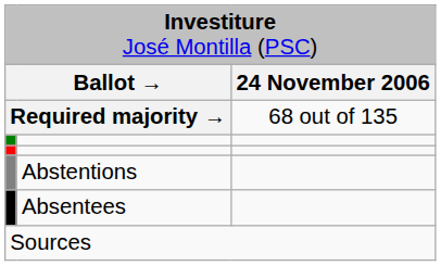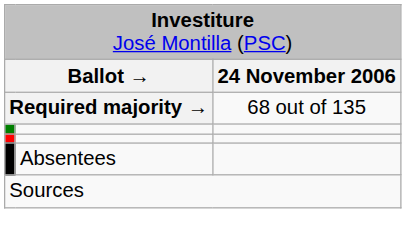- row: Abstentions
